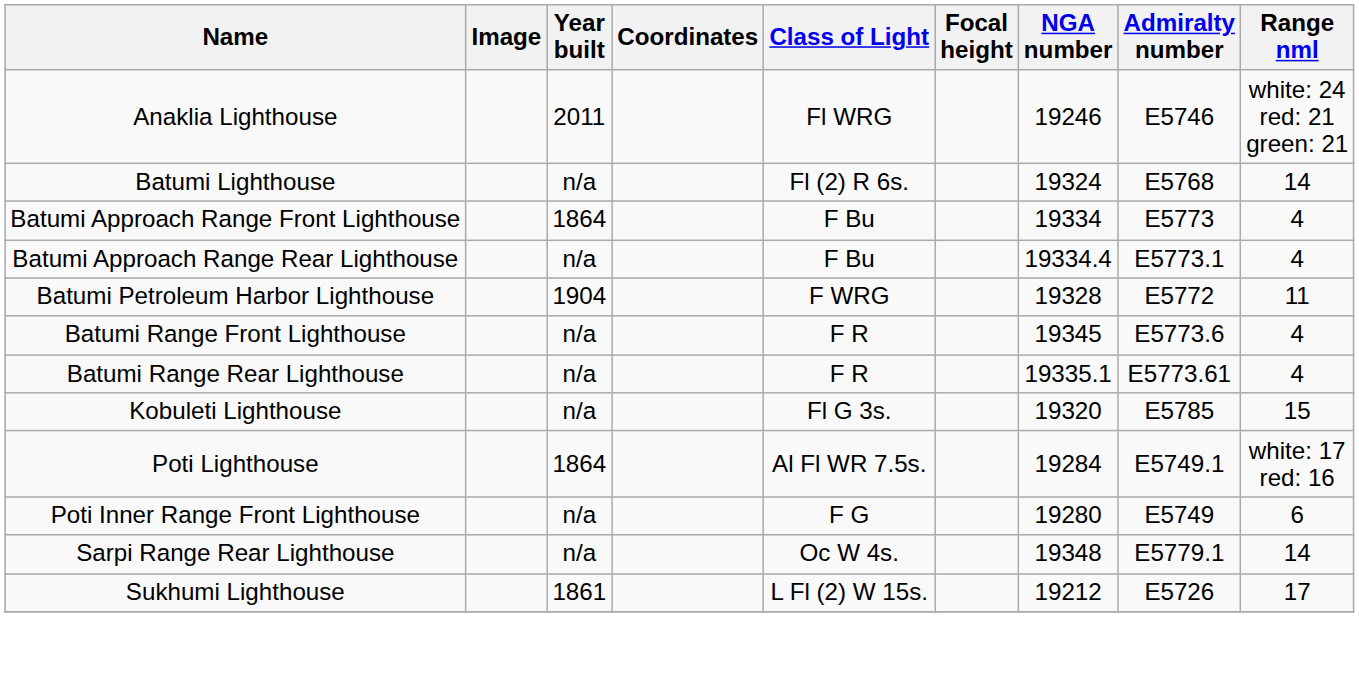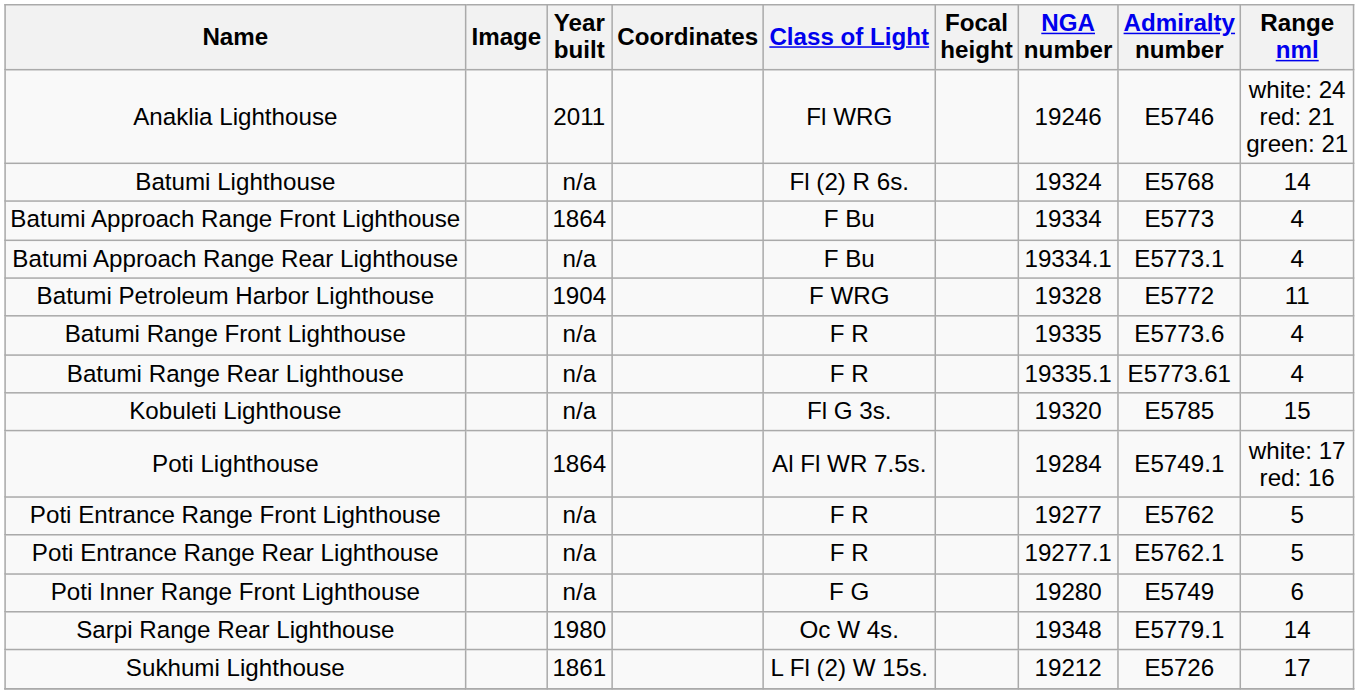Batumi Approach Range Rear Lighthouse | NGA number: 19334.4 -> 19334.1
Batumi Range Front Lighthouse | NGA number: 19345 -> 19335
+ row: Poti Entrance Range Front Lighthouse | n/a | F R | 19277 | E5762 | 5
+ row: Poti Entrance Range Rear Lighthouse | n/a | F R | 19277.1 | E5762.1 | 5
Sarpi Range Rear Lighthouse | Year built: n/a -> 1980
